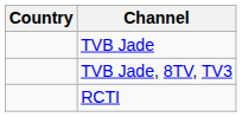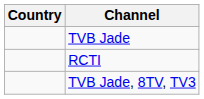rows swapped: TVB Jade, 8TV, TV3 <-> RCTI
